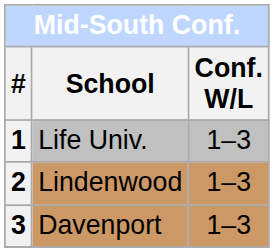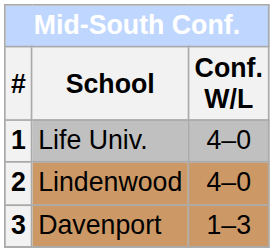1 | Conf. W/L: 1–3 -> 4–0
2 | Conf. W/L: 1–3 -> 4–0
